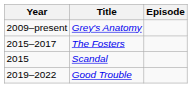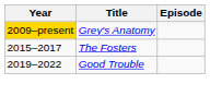Grey's Anatomy | Year: no background -> gold background
- row: 2015 | Scandal
